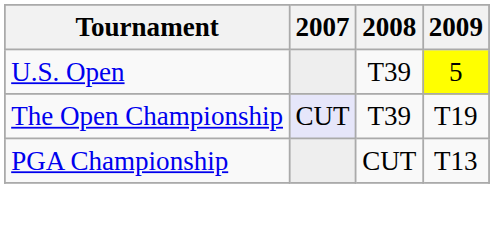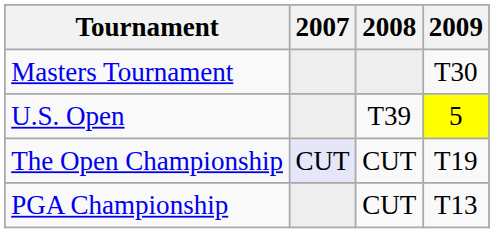+ row: Masters Tournament | T30
The Open Championship | 2008: T39 -> CUT
